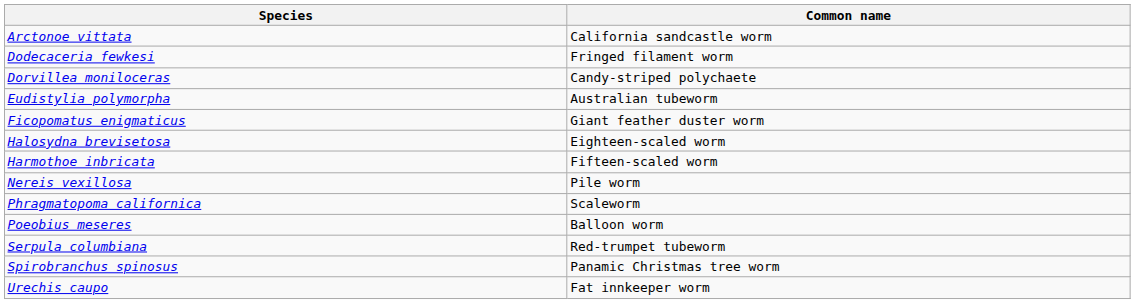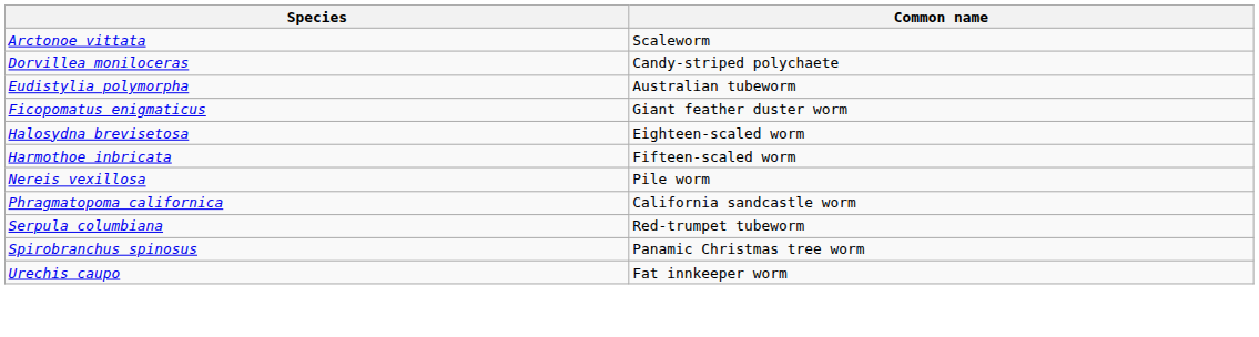Arctonoe vittata | Common name: California sandcastle worm -> Scaleworm
- row: Dodecaceria fewkesi | Fringed filament worm
Phragmatopoma californica | Common name: Scaleworm -> California sandcastle worm
- row: Poeobius meseres | Balloon worm
